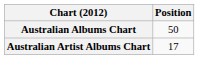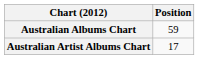Australian Albums Chart | Position: 50 -> 59
